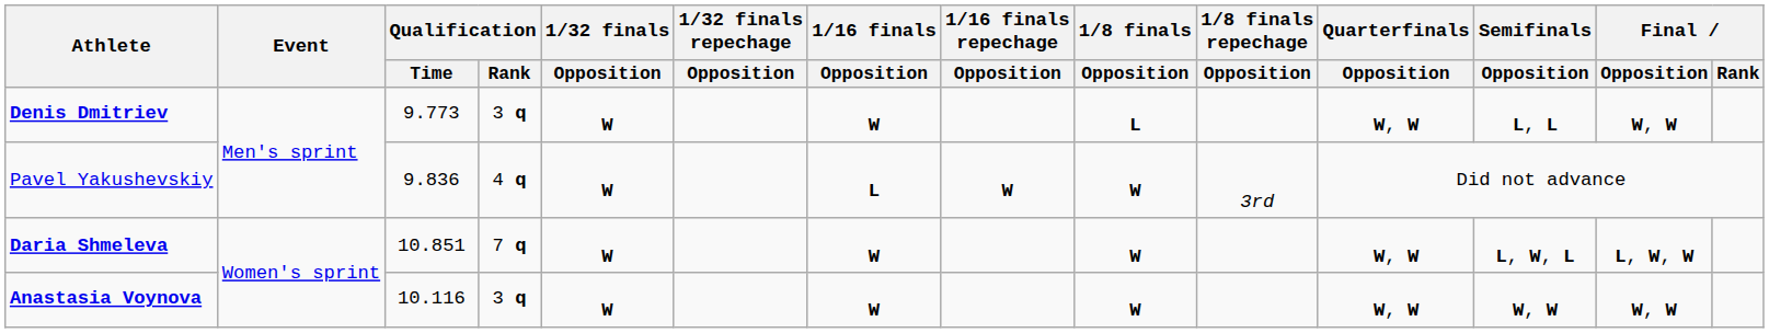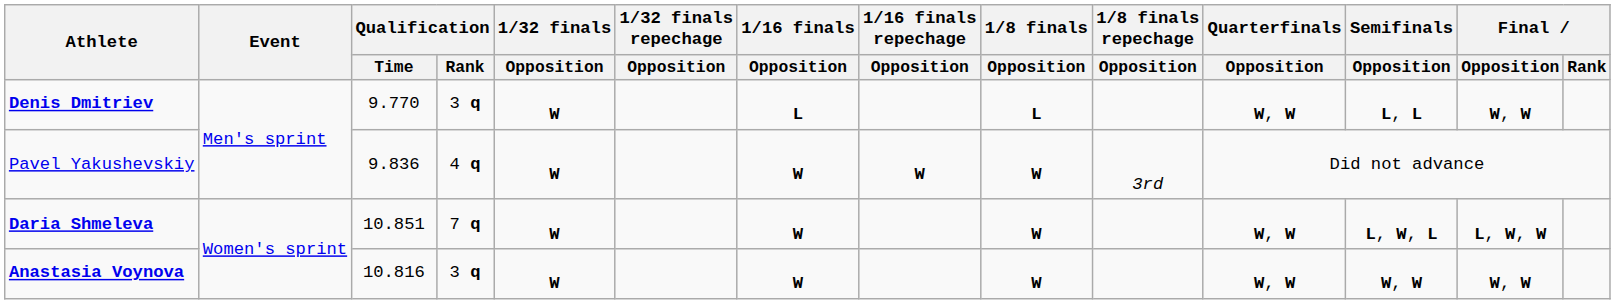Denis Dmitriev | Qualification / Time: 9.773 -> 9.770
Denis Dmitriev | 1/16 finals / Opposition: W -> L
Pavel Yakushevskiy | 1/16 finals / Opposition: L -> W
Anastasia Voynova | Qualification / Time: 10.116 -> 10.816
